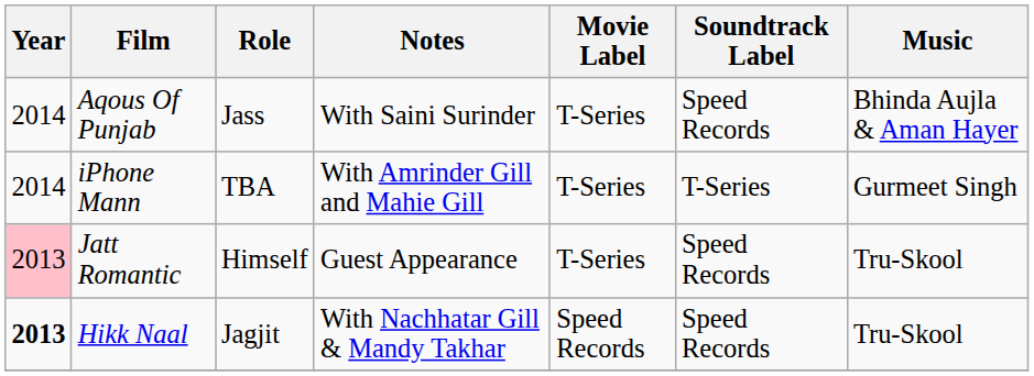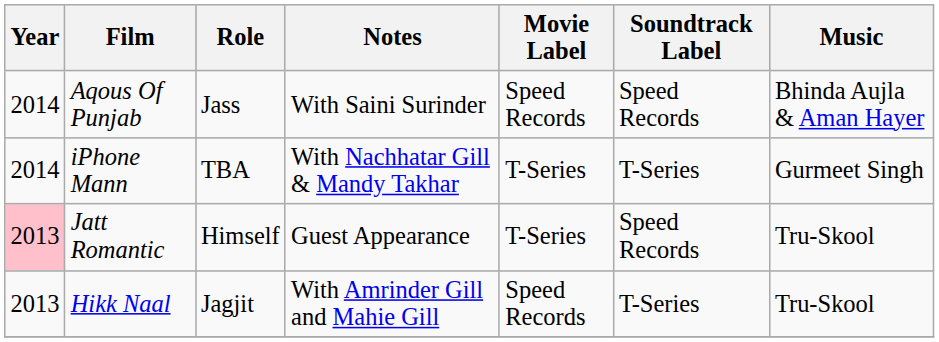Aqous Of Punjab | Movie Label: T-Series -> Speed Records
iPhone Mann | Notes: With Amrinder Gill and Mahie Gill -> With Nachhatar Gill & Mandy Takhar
Hikk Naal | Year: bold -> normal
Hikk Naal | Notes: With Nachhatar Gill & Mandy Takhar -> With Amrinder Gill and Mahie Gill
Hikk Naal | Soundtrack Label: Speed Records -> T-Series
